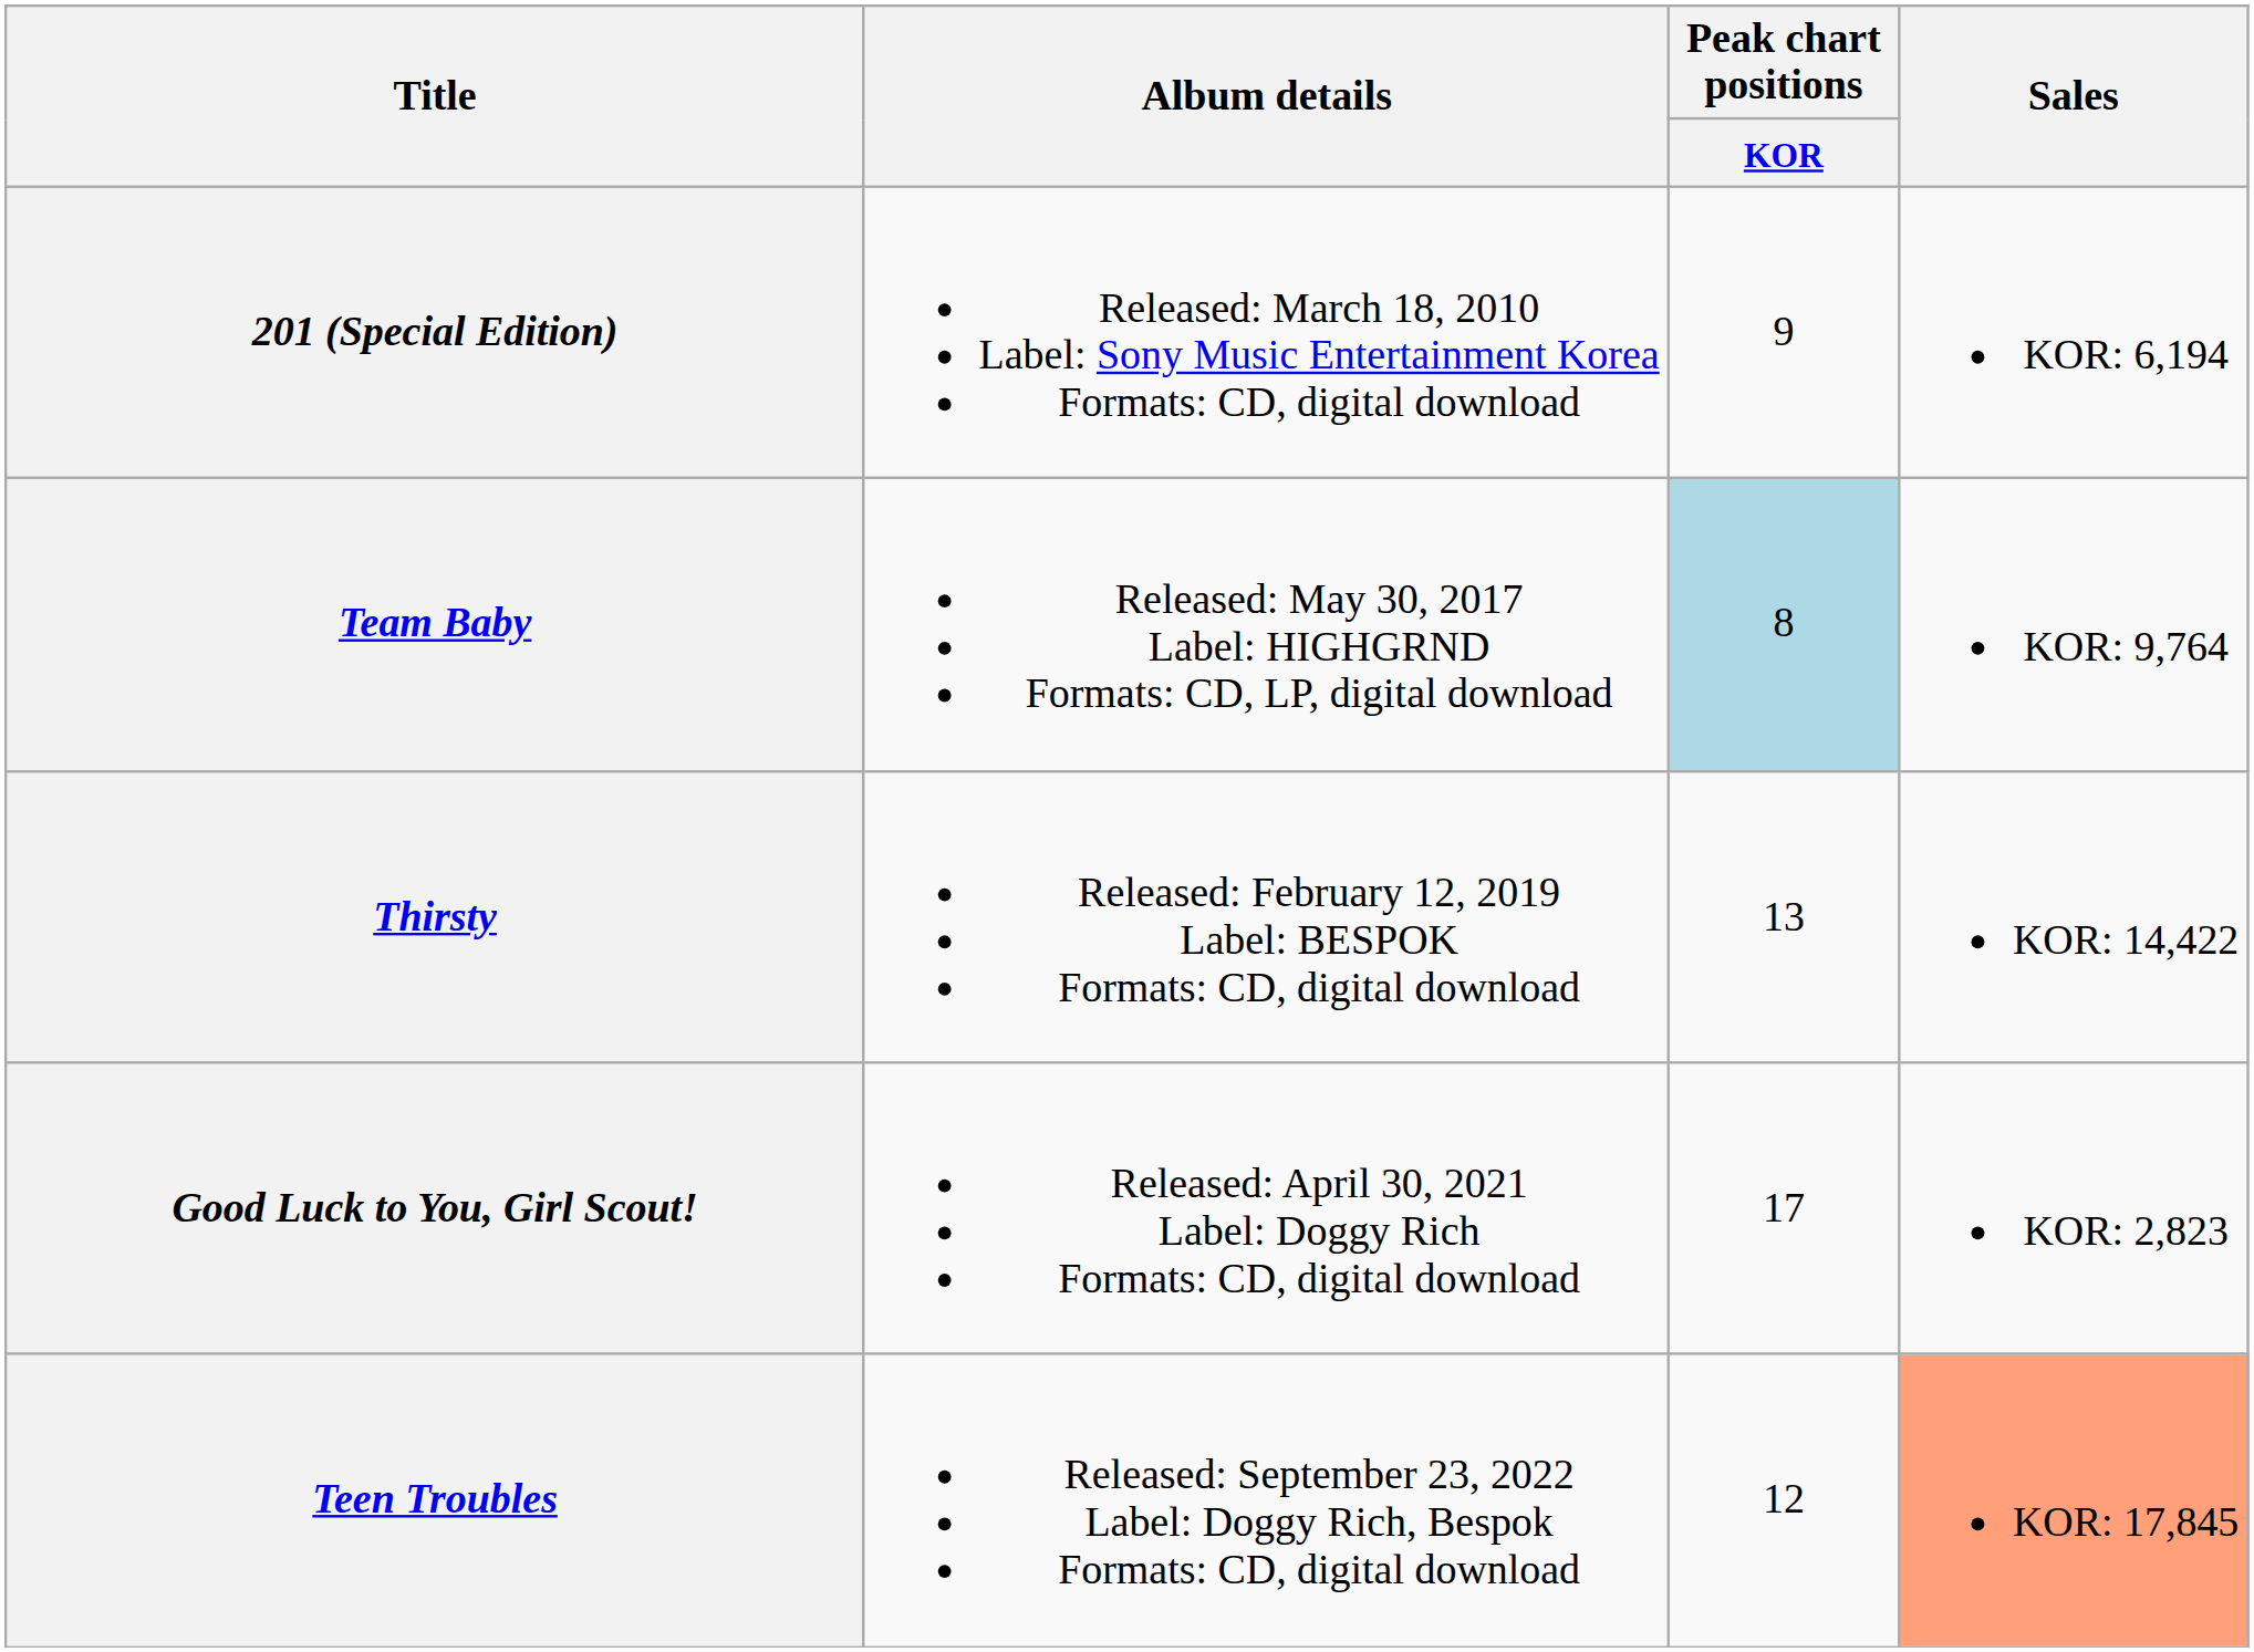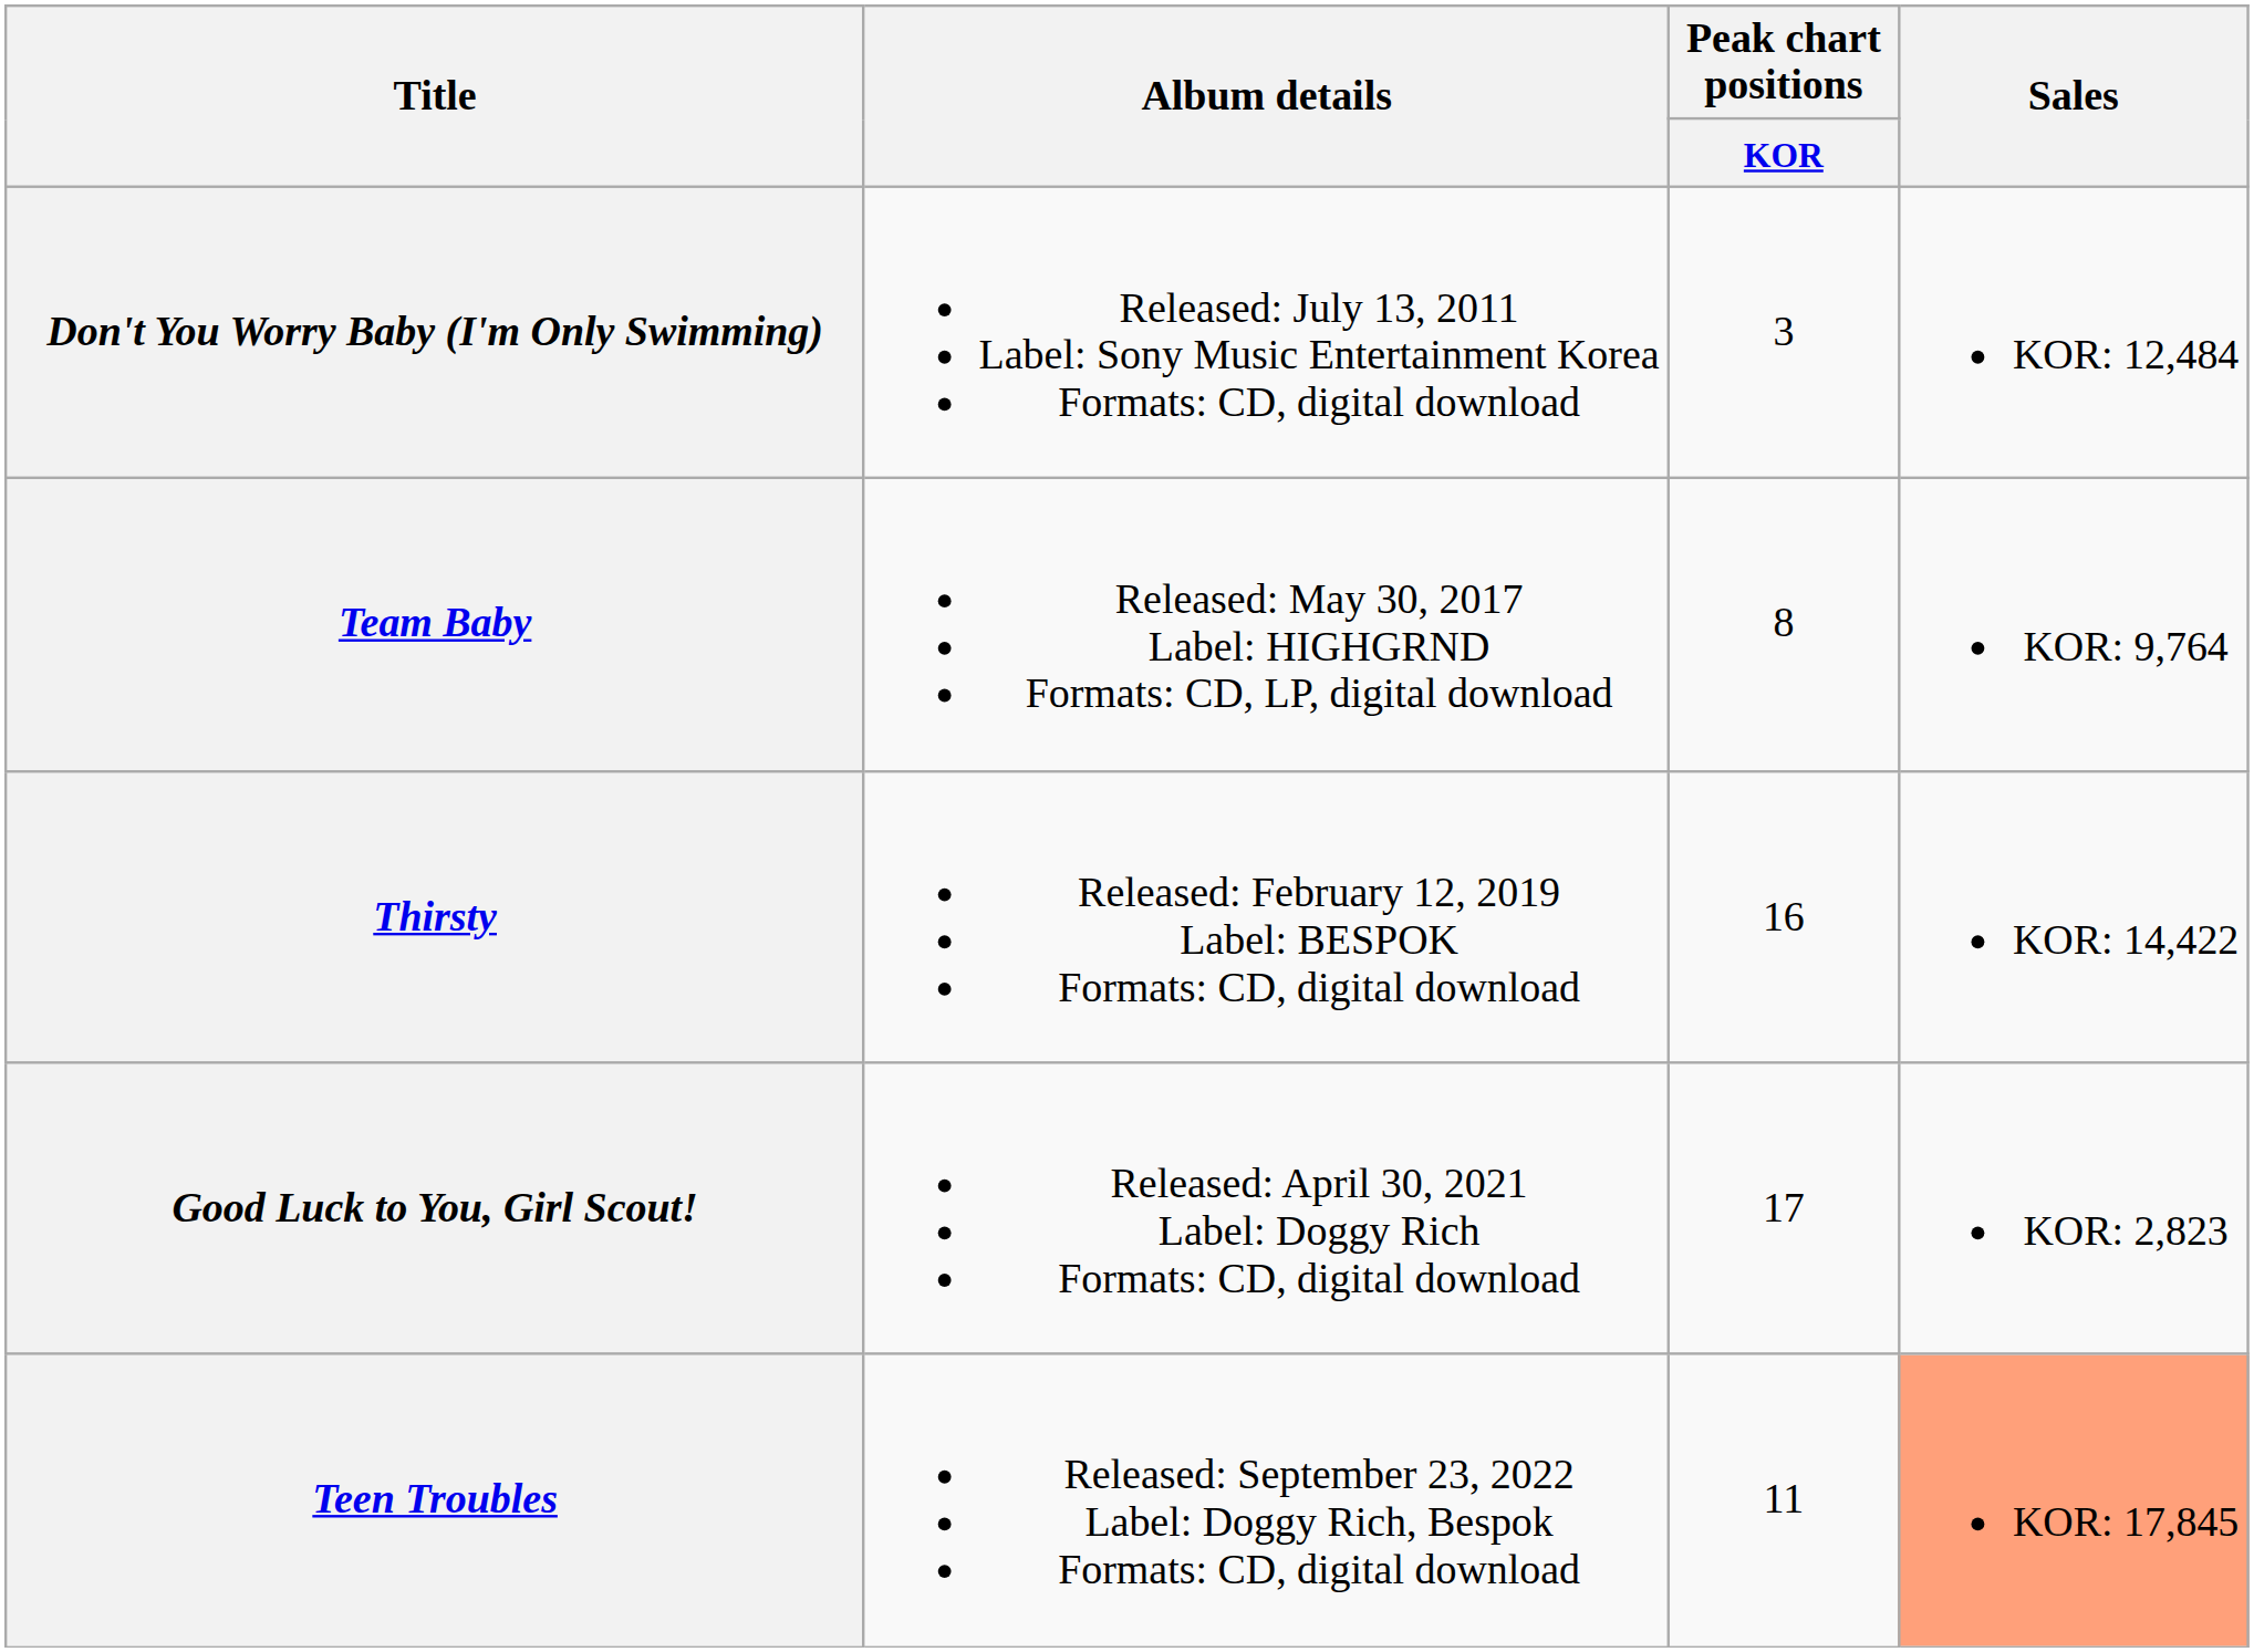- row: 201 (Special Edition) | Released: March 18, 2010 Label: Sony Music Entertainment Korea Formats: CD, digital download | 9 | KOR: 6,194
+ row: Don't You Worry Baby (I'm Only Swimming) | Released: July 13, 2011 Label: Sony Music Entertainment Korea Formats: CD, digital download | 3 | KOR: 12,484
Team Baby | Peak chart positions / KOR: lightblue background -> no background
Thirsty | Peak chart positions / KOR: 13 -> 16
Teen Troubles | Peak chart positions / KOR: 12 -> 11
